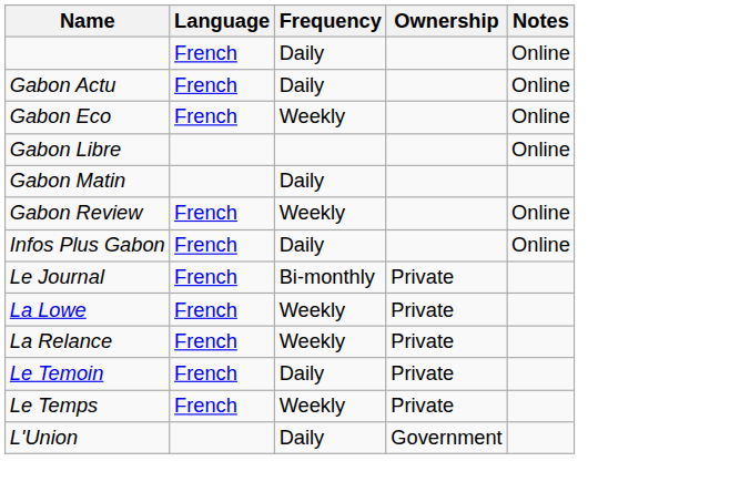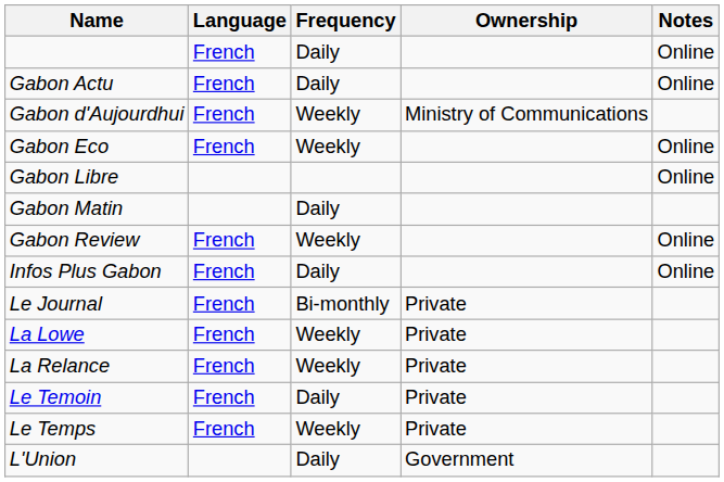+ row: Gabon d'Aujourdhui | French | Weekly | Ministry of Communications
